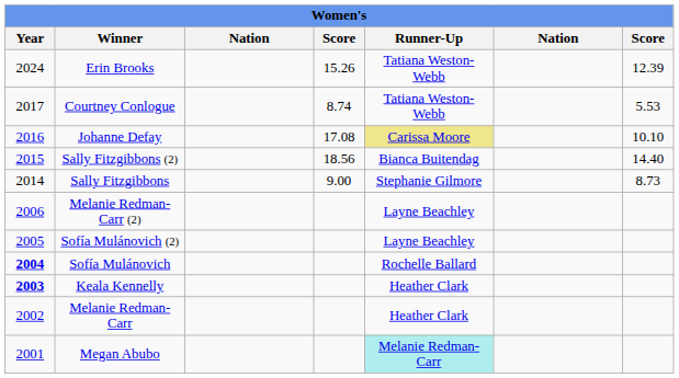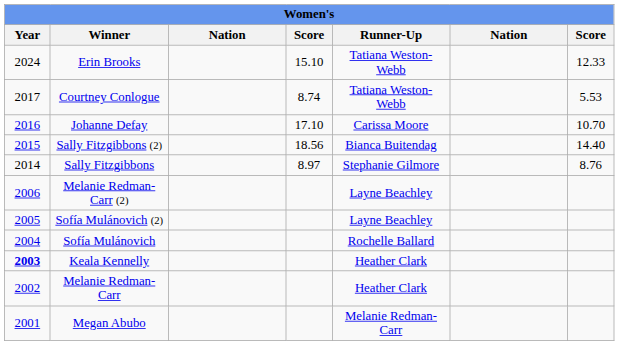Erin Brooks | column 4: 15.26 -> 15.10
Erin Brooks | column 7: 12.39 -> 12.33
Johanne Defay | column 4: 17.08 -> 17.10
Johanne Defay | Runner-Up: khaki background -> no background
Johanne Defay | column 7: 10.10 -> 10.70
Sally Fitzgibbons | column 4: 9.00 -> 8.97
Sally Fitzgibbons | column 7: 8.73 -> 8.76
Sofía Mulánovich | Year: bold -> normal
Megan Abubo | Runner-Up: paleturquoise background -> no background
